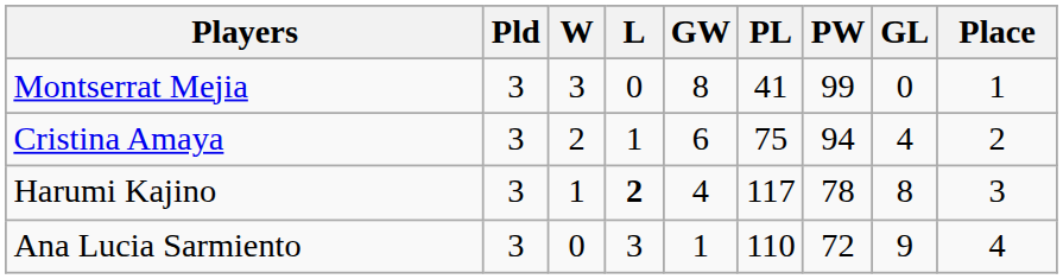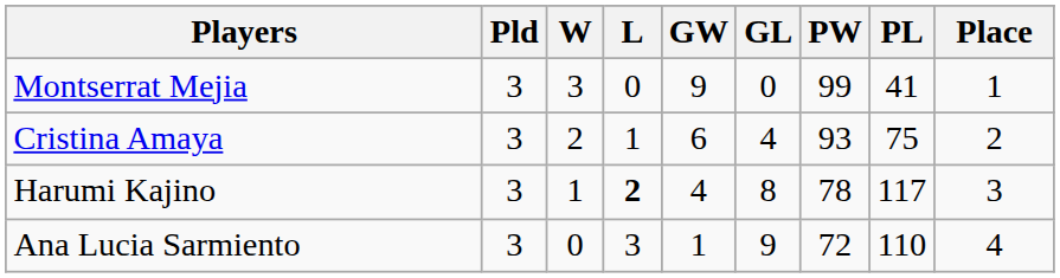columns swapped: GL <-> PL
Montserrat Mejia | GW: 8 -> 9
Cristina Amaya | PW: 94 -> 93
